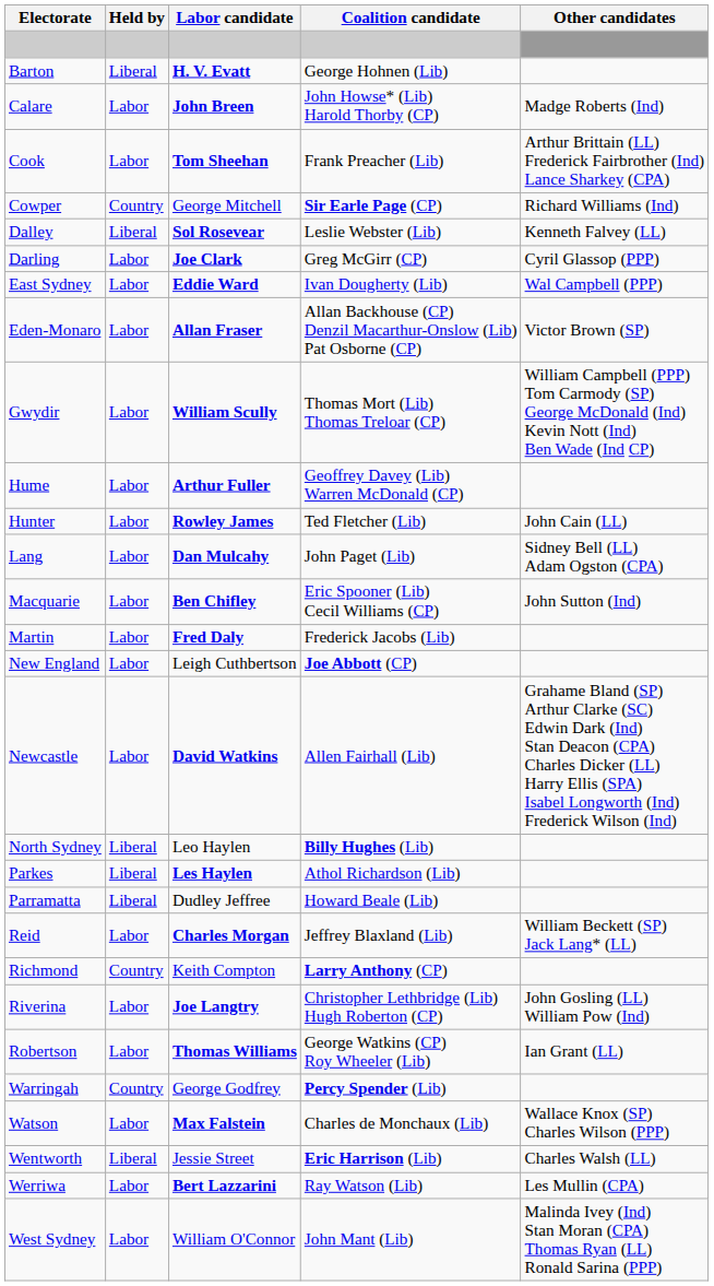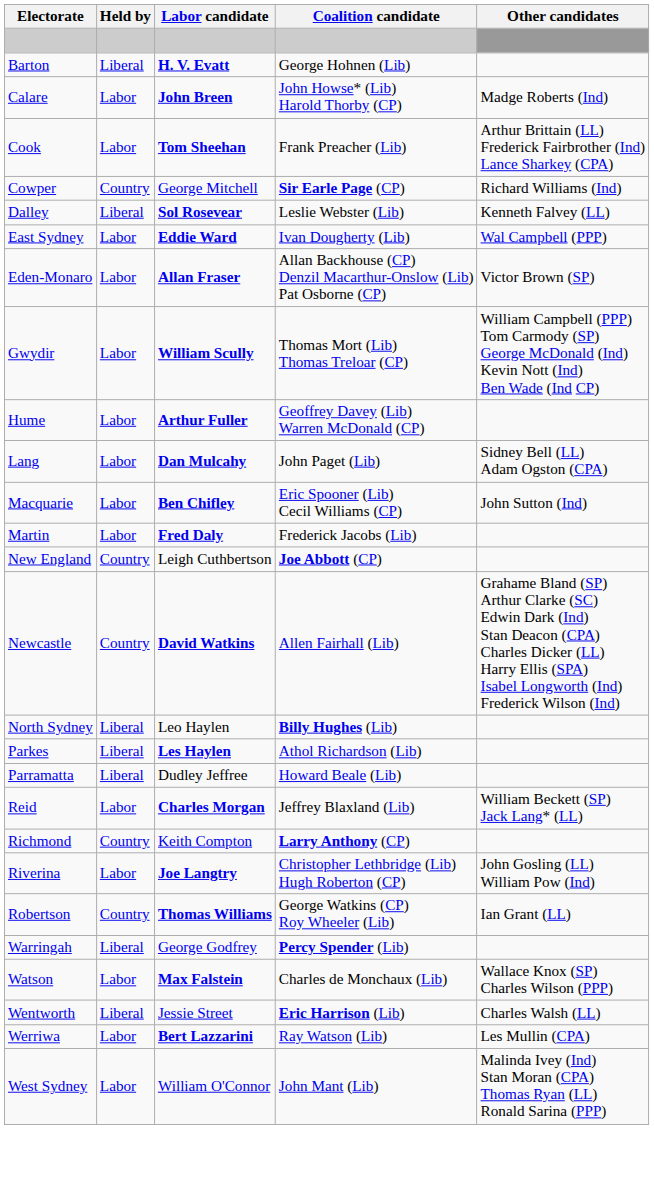- row: Darling | Labor | Joe Clark | Greg McGirr (CP) | Cyril Glassop (PPP)
- row: Hunter | Labor | Rowley James | Ted Fletcher (Lib) | John Cain (LL)
New England | Held by: Labor -> Country
Newcastle | Held by: Labor -> Country
Robertson | Held by: Labor -> Country
Warringah | Held by: Country -> Liberal
